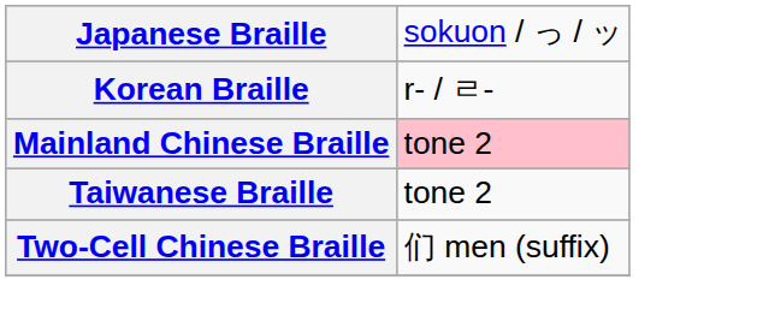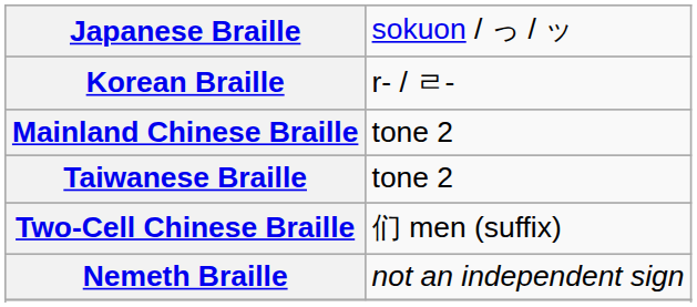Mainland Chinese Braille | column 2: pink background -> no background
+ row: Nemeth Braille | not an independent sign
